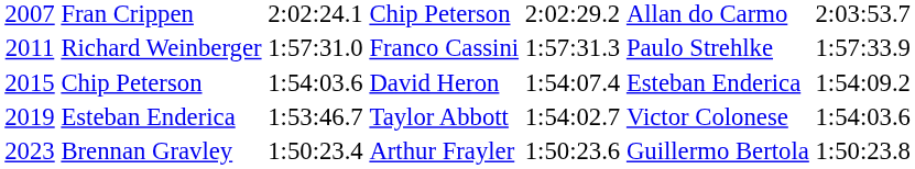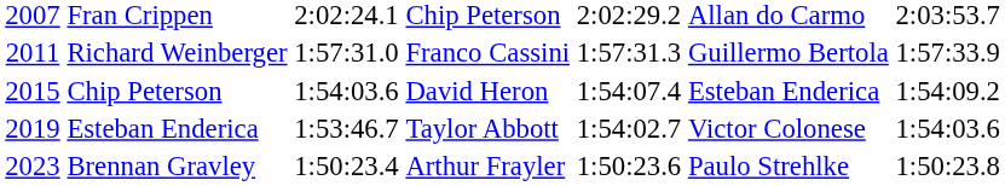Richard Weinberger | column 6: Paulo Strehlke -> Guillermo Bertola
Brennan Gravley | column 6: Guillermo Bertola -> Paulo Strehlke
